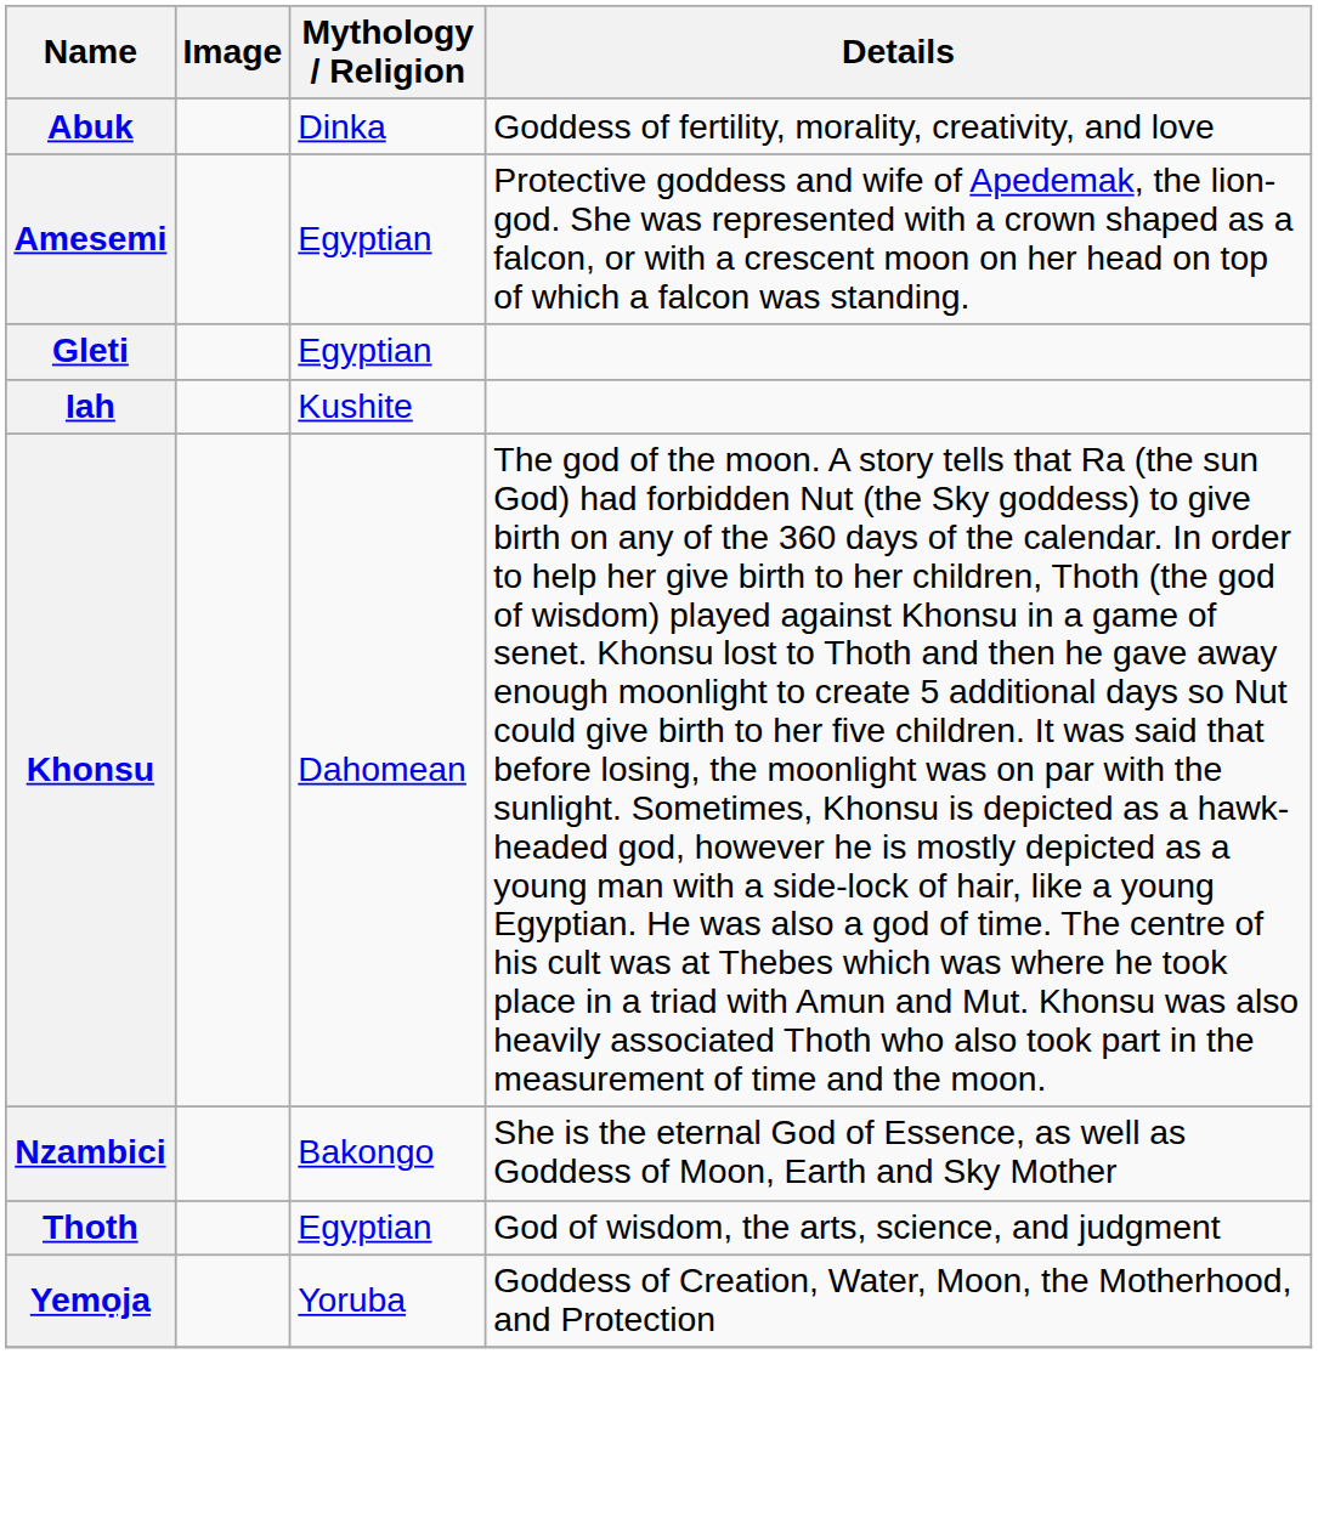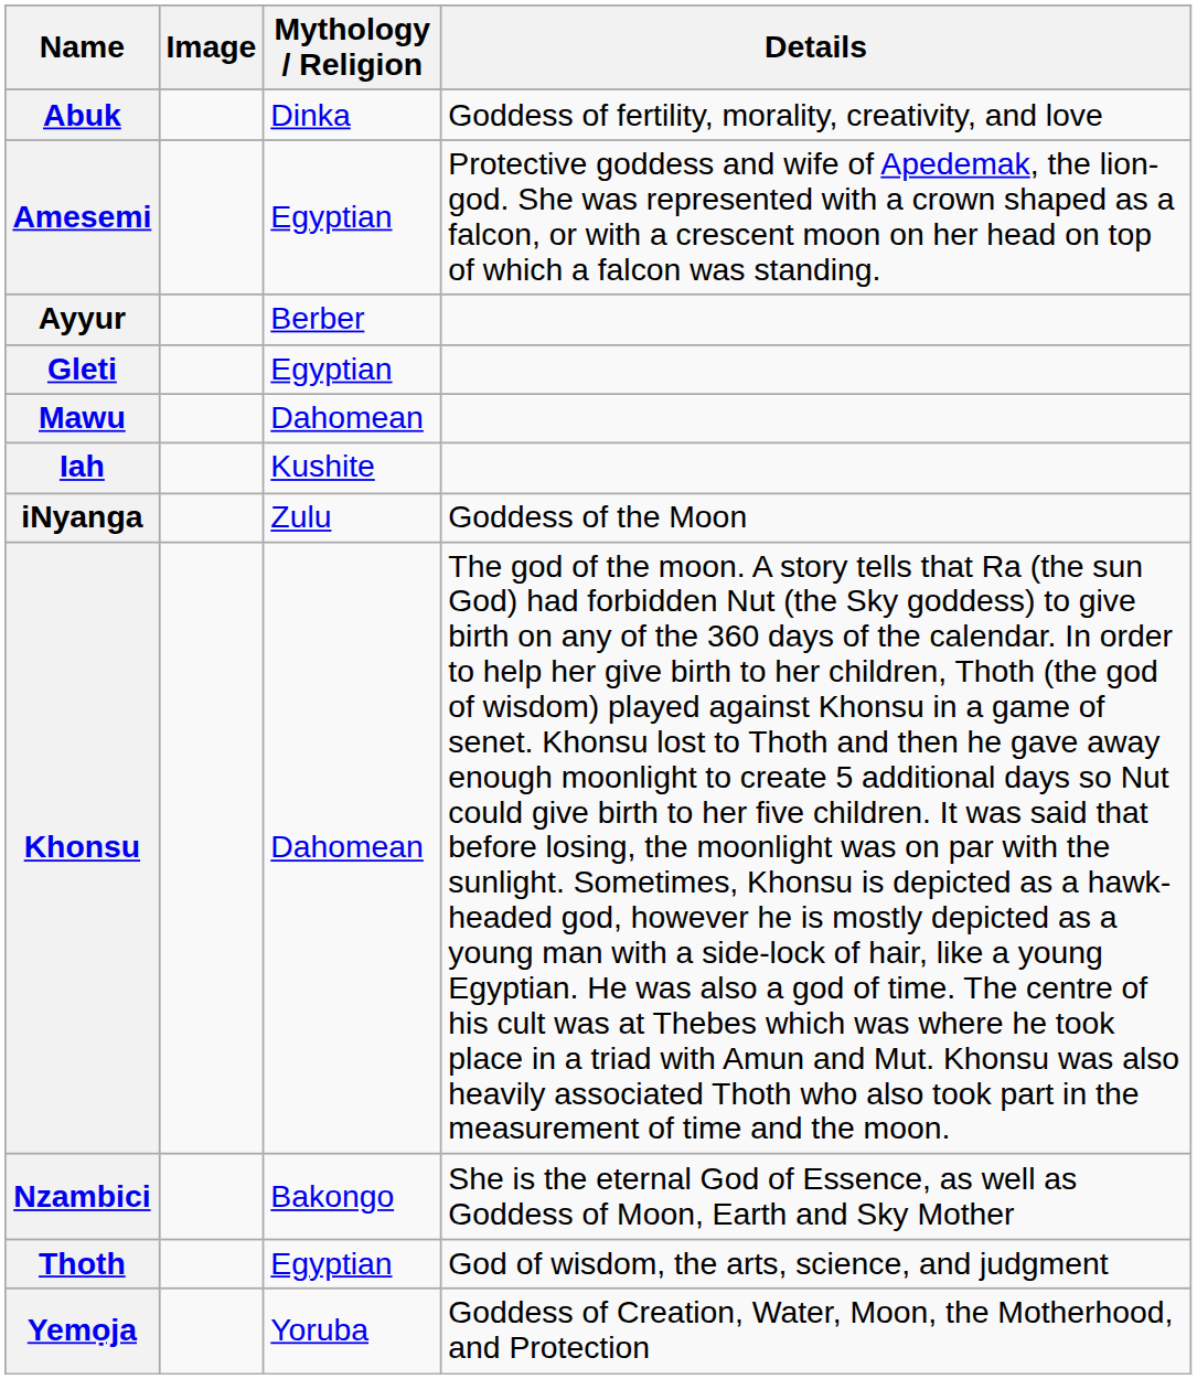+ row: Ayyur | Berber
+ row: Mawu | Dahomean
+ row: iNyanga | Zulu | Goddess of the Moon
